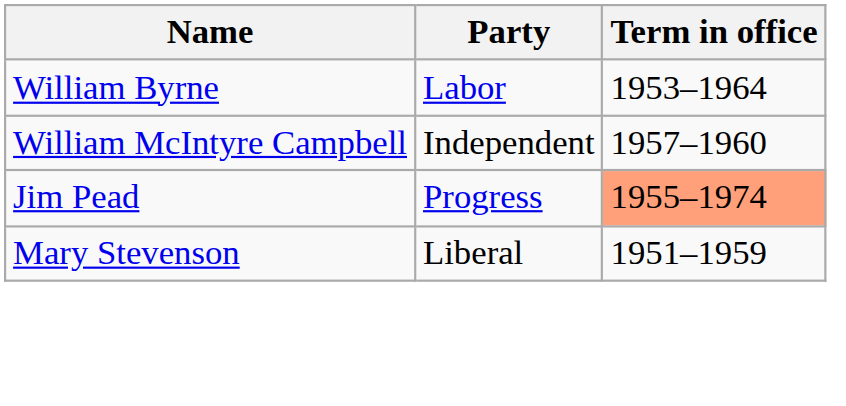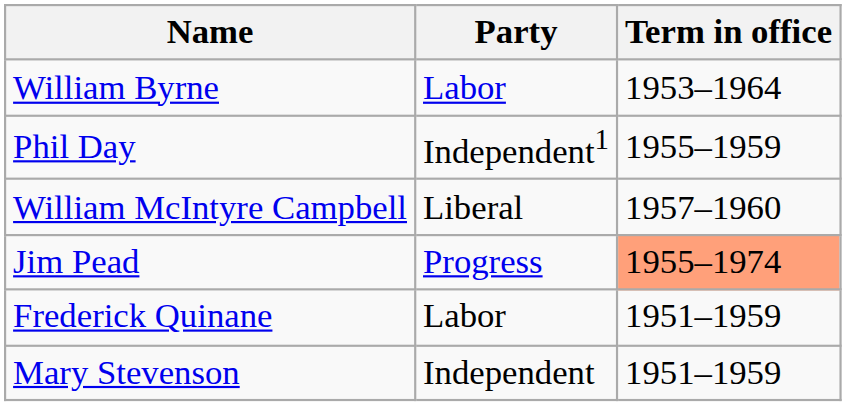+ row: Phil Day | Independent1 | 1955–1959
William McIntyre Campbell | Party: Independent -> Liberal
+ row: Frederick Quinane | Labor | 1951–1959
Mary Stevenson | Party: Liberal -> Independent
